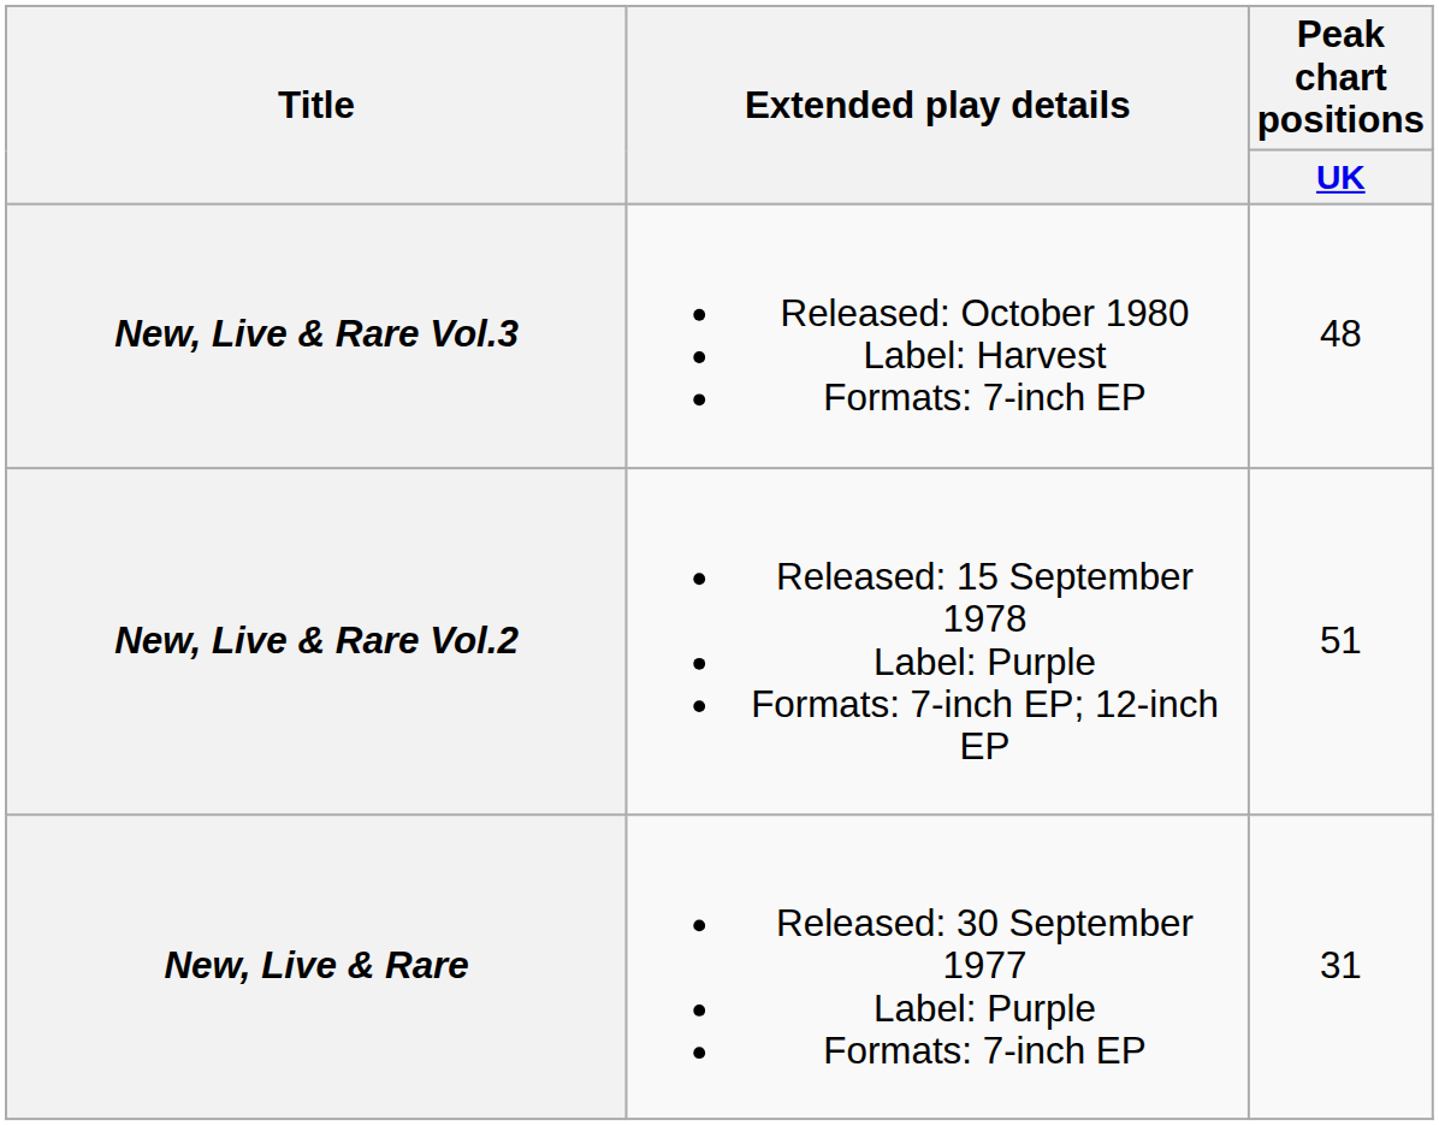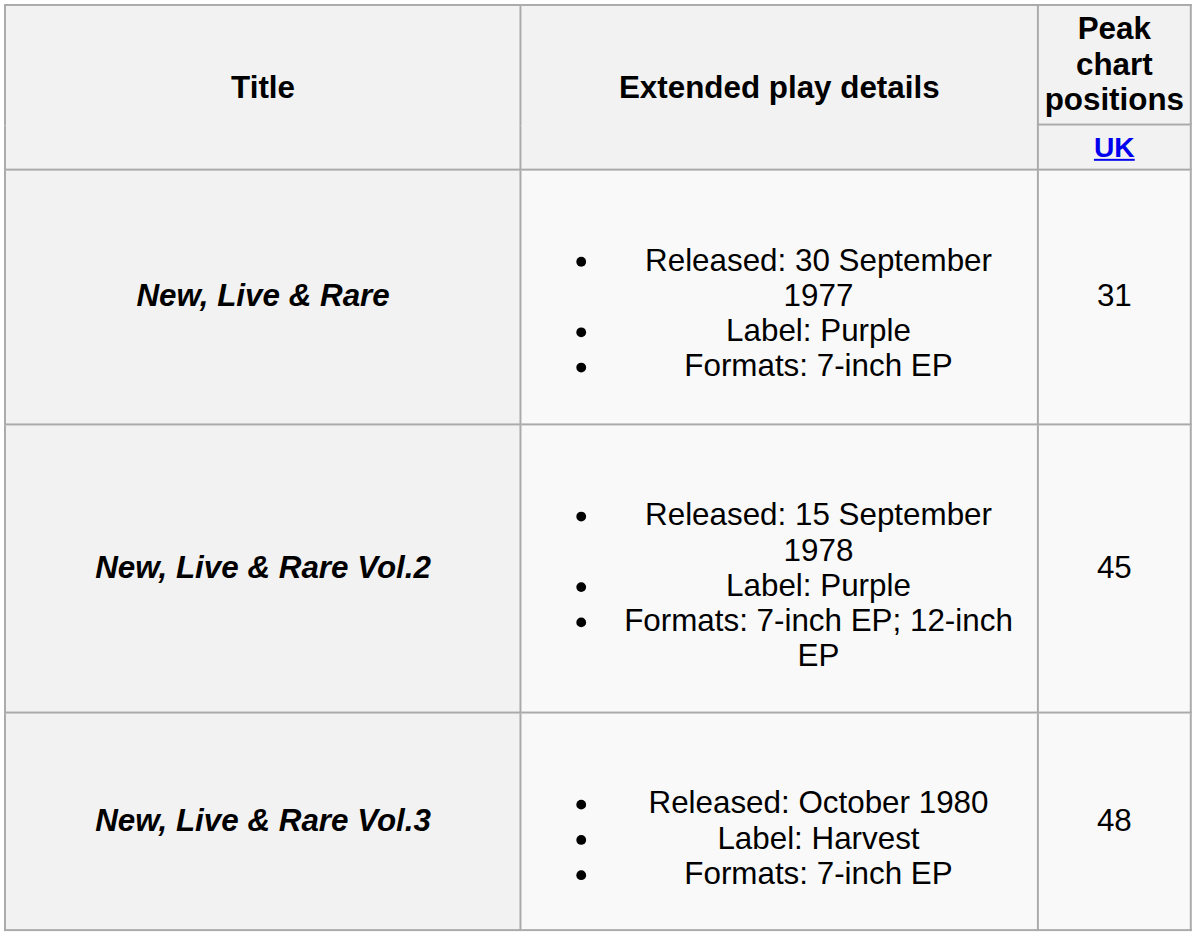rows swapped: New, Live & Rare <-> New, Live & Rare Vol.3
New, Live & Rare Vol.2 | Peak chart positions / UK: 51 -> 45
